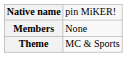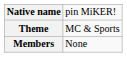rows swapped: Theme <-> Members
